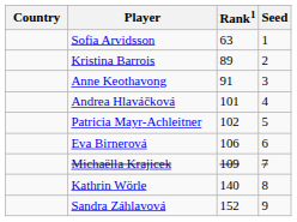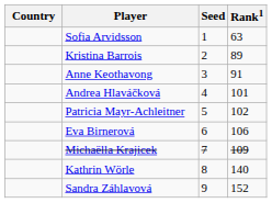columns swapped: Rank1 <-> Seed
